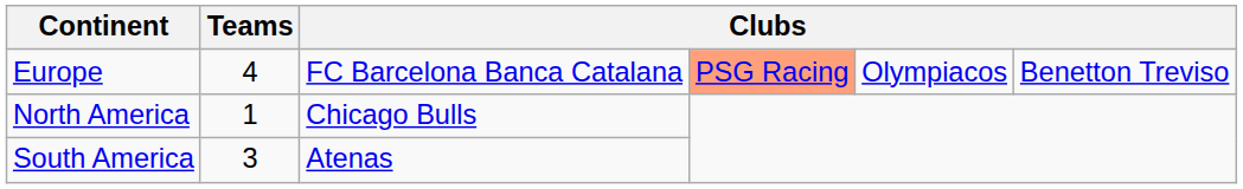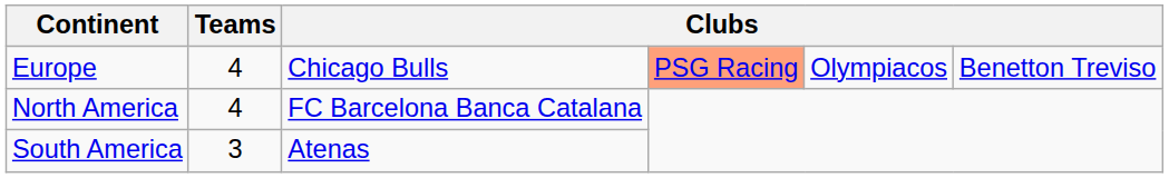Europe | column 3: FC Barcelona Banca Catalana -> Chicago Bulls
North America | Teams: 1 -> 4
North America | column 3: Chicago Bulls -> FC Barcelona Banca Catalana
